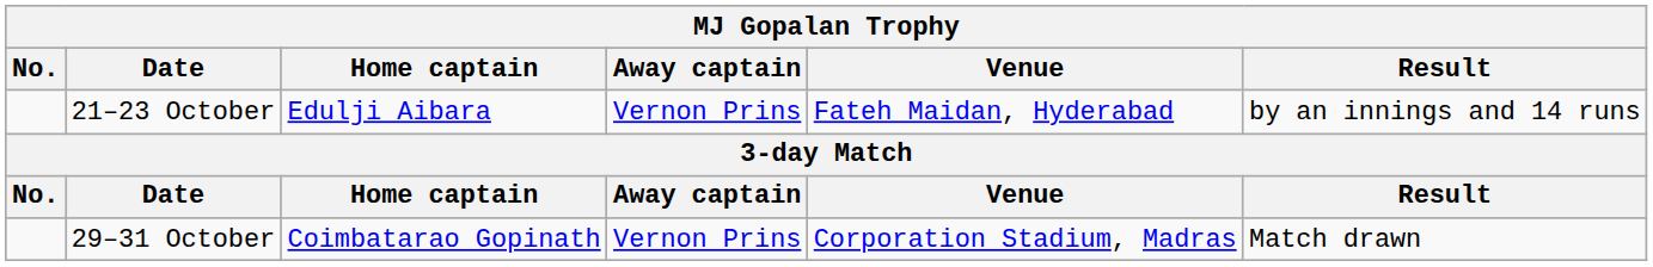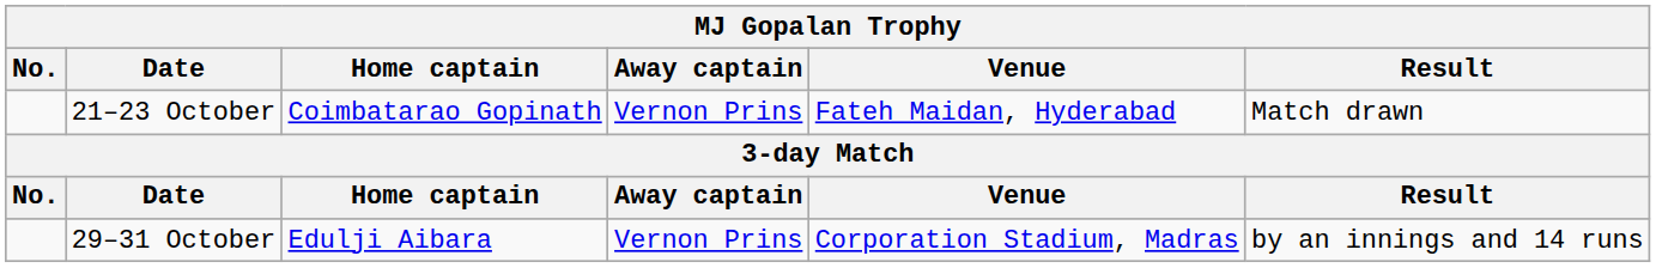21–23 October | Home captain: Edulji Aibara -> Coimbatarao Gopinath
21–23 October | Result: by an innings and 14 runs -> Match drawn
29–31 October | Home captain: Coimbatarao Gopinath -> Edulji Aibara
29–31 October | Result: Match drawn -> by an innings and 14 runs
